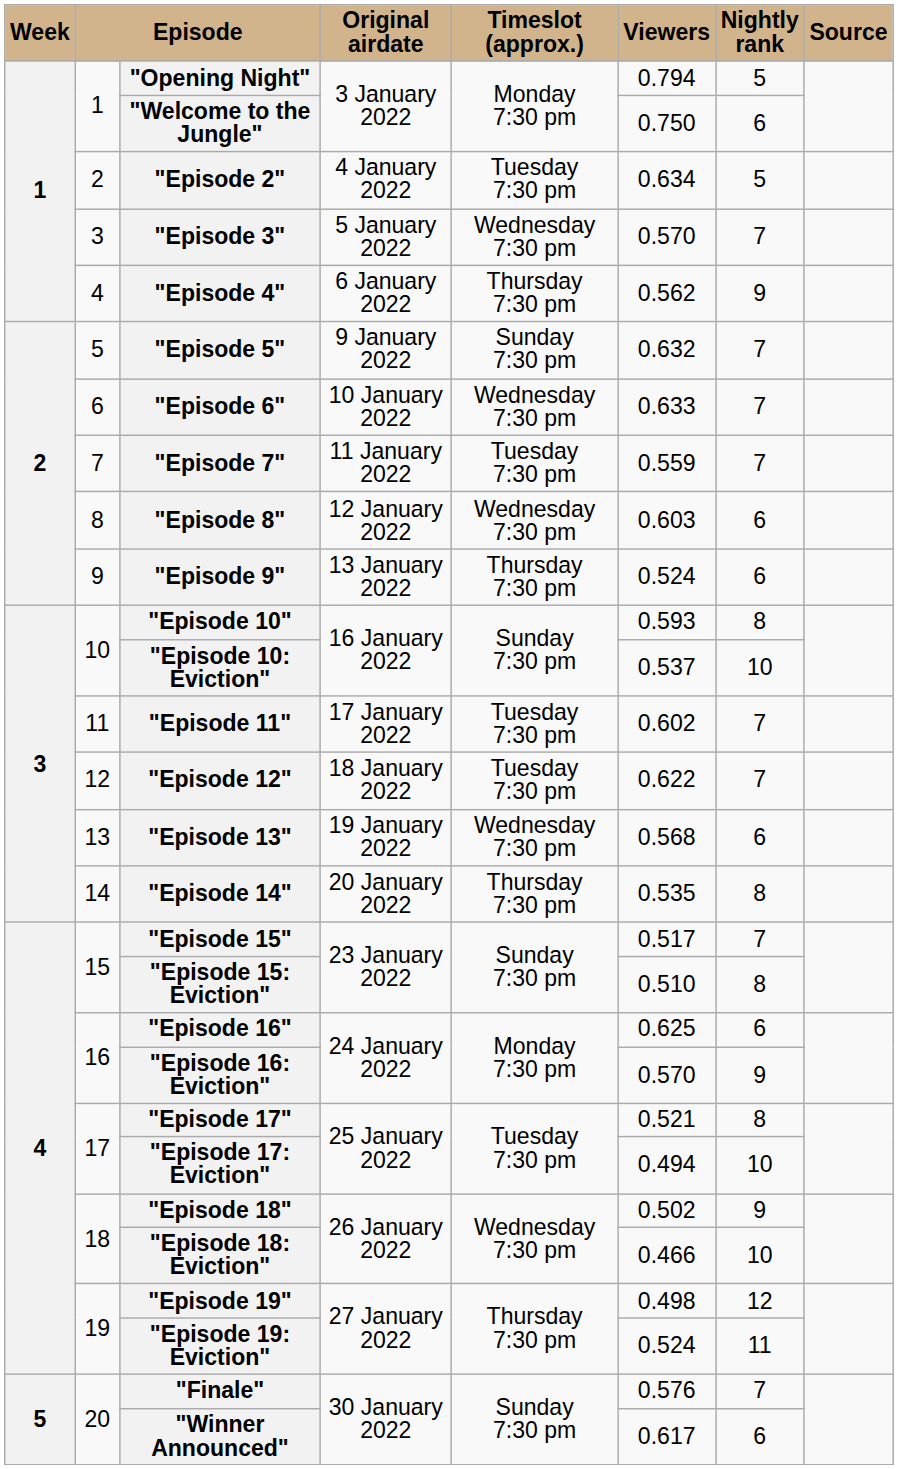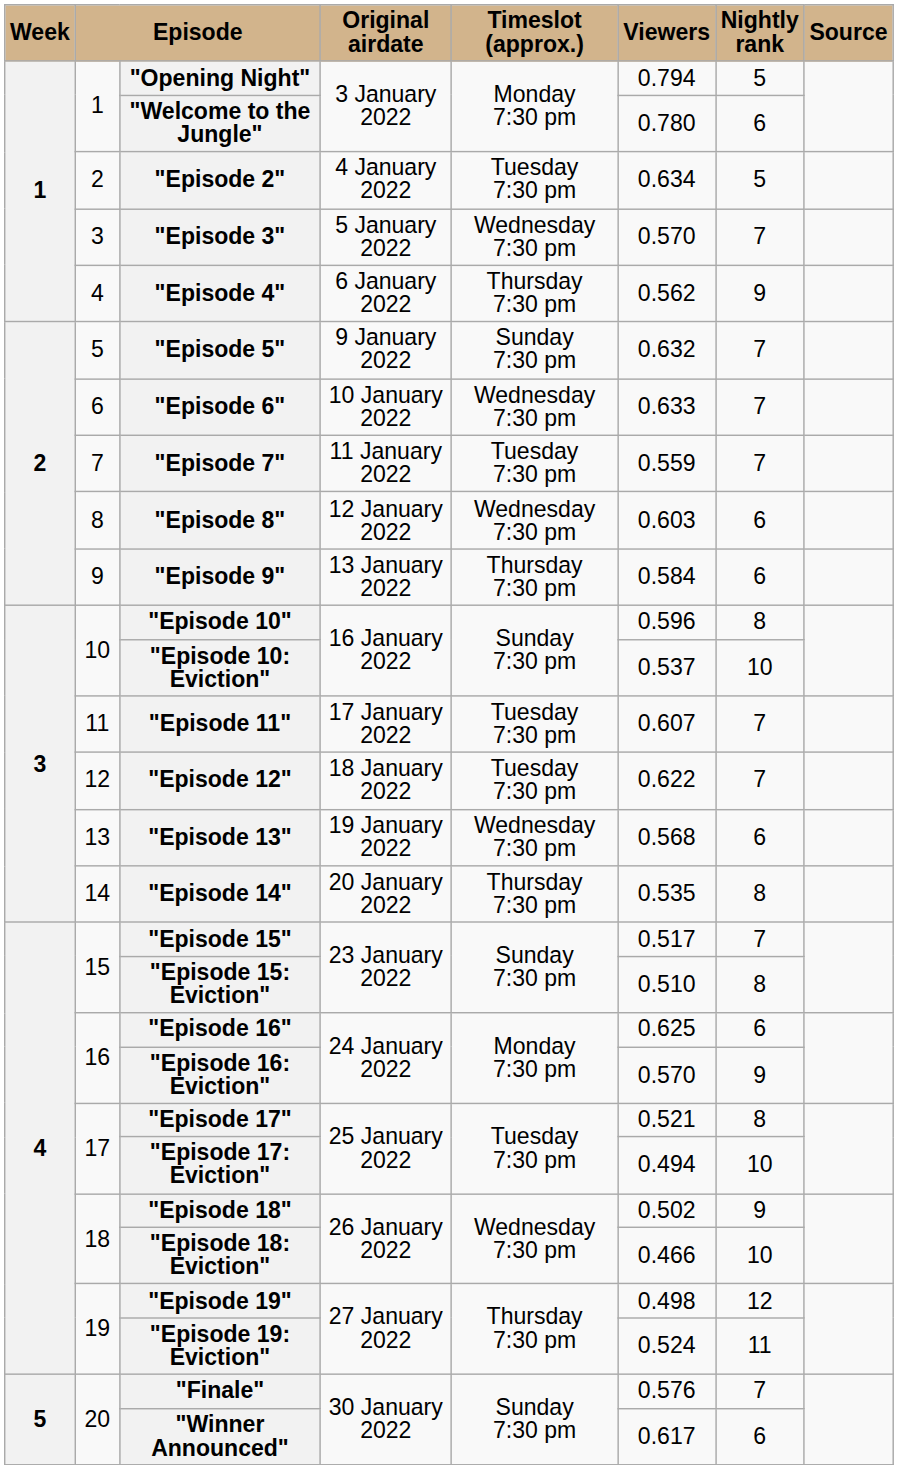"Welcome to the Jungle" | Viewers: 0.750 -> 0.780
"Episode 9" | Viewers: 0.524 -> 0.584
"Episode 10" | Viewers: 0.593 -> 0.596
"Episode 11" | Viewers: 0.602 -> 0.607
